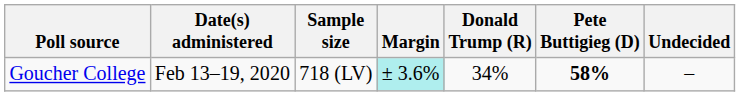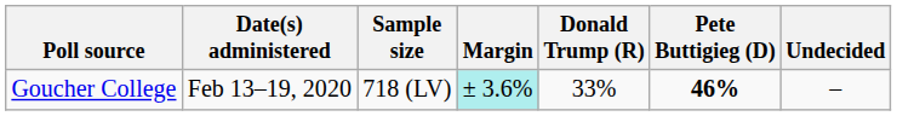Goucher College | Donald Trump (R): 34% -> 33%
Goucher College | Pete Buttigieg (D): 58% -> 46%
